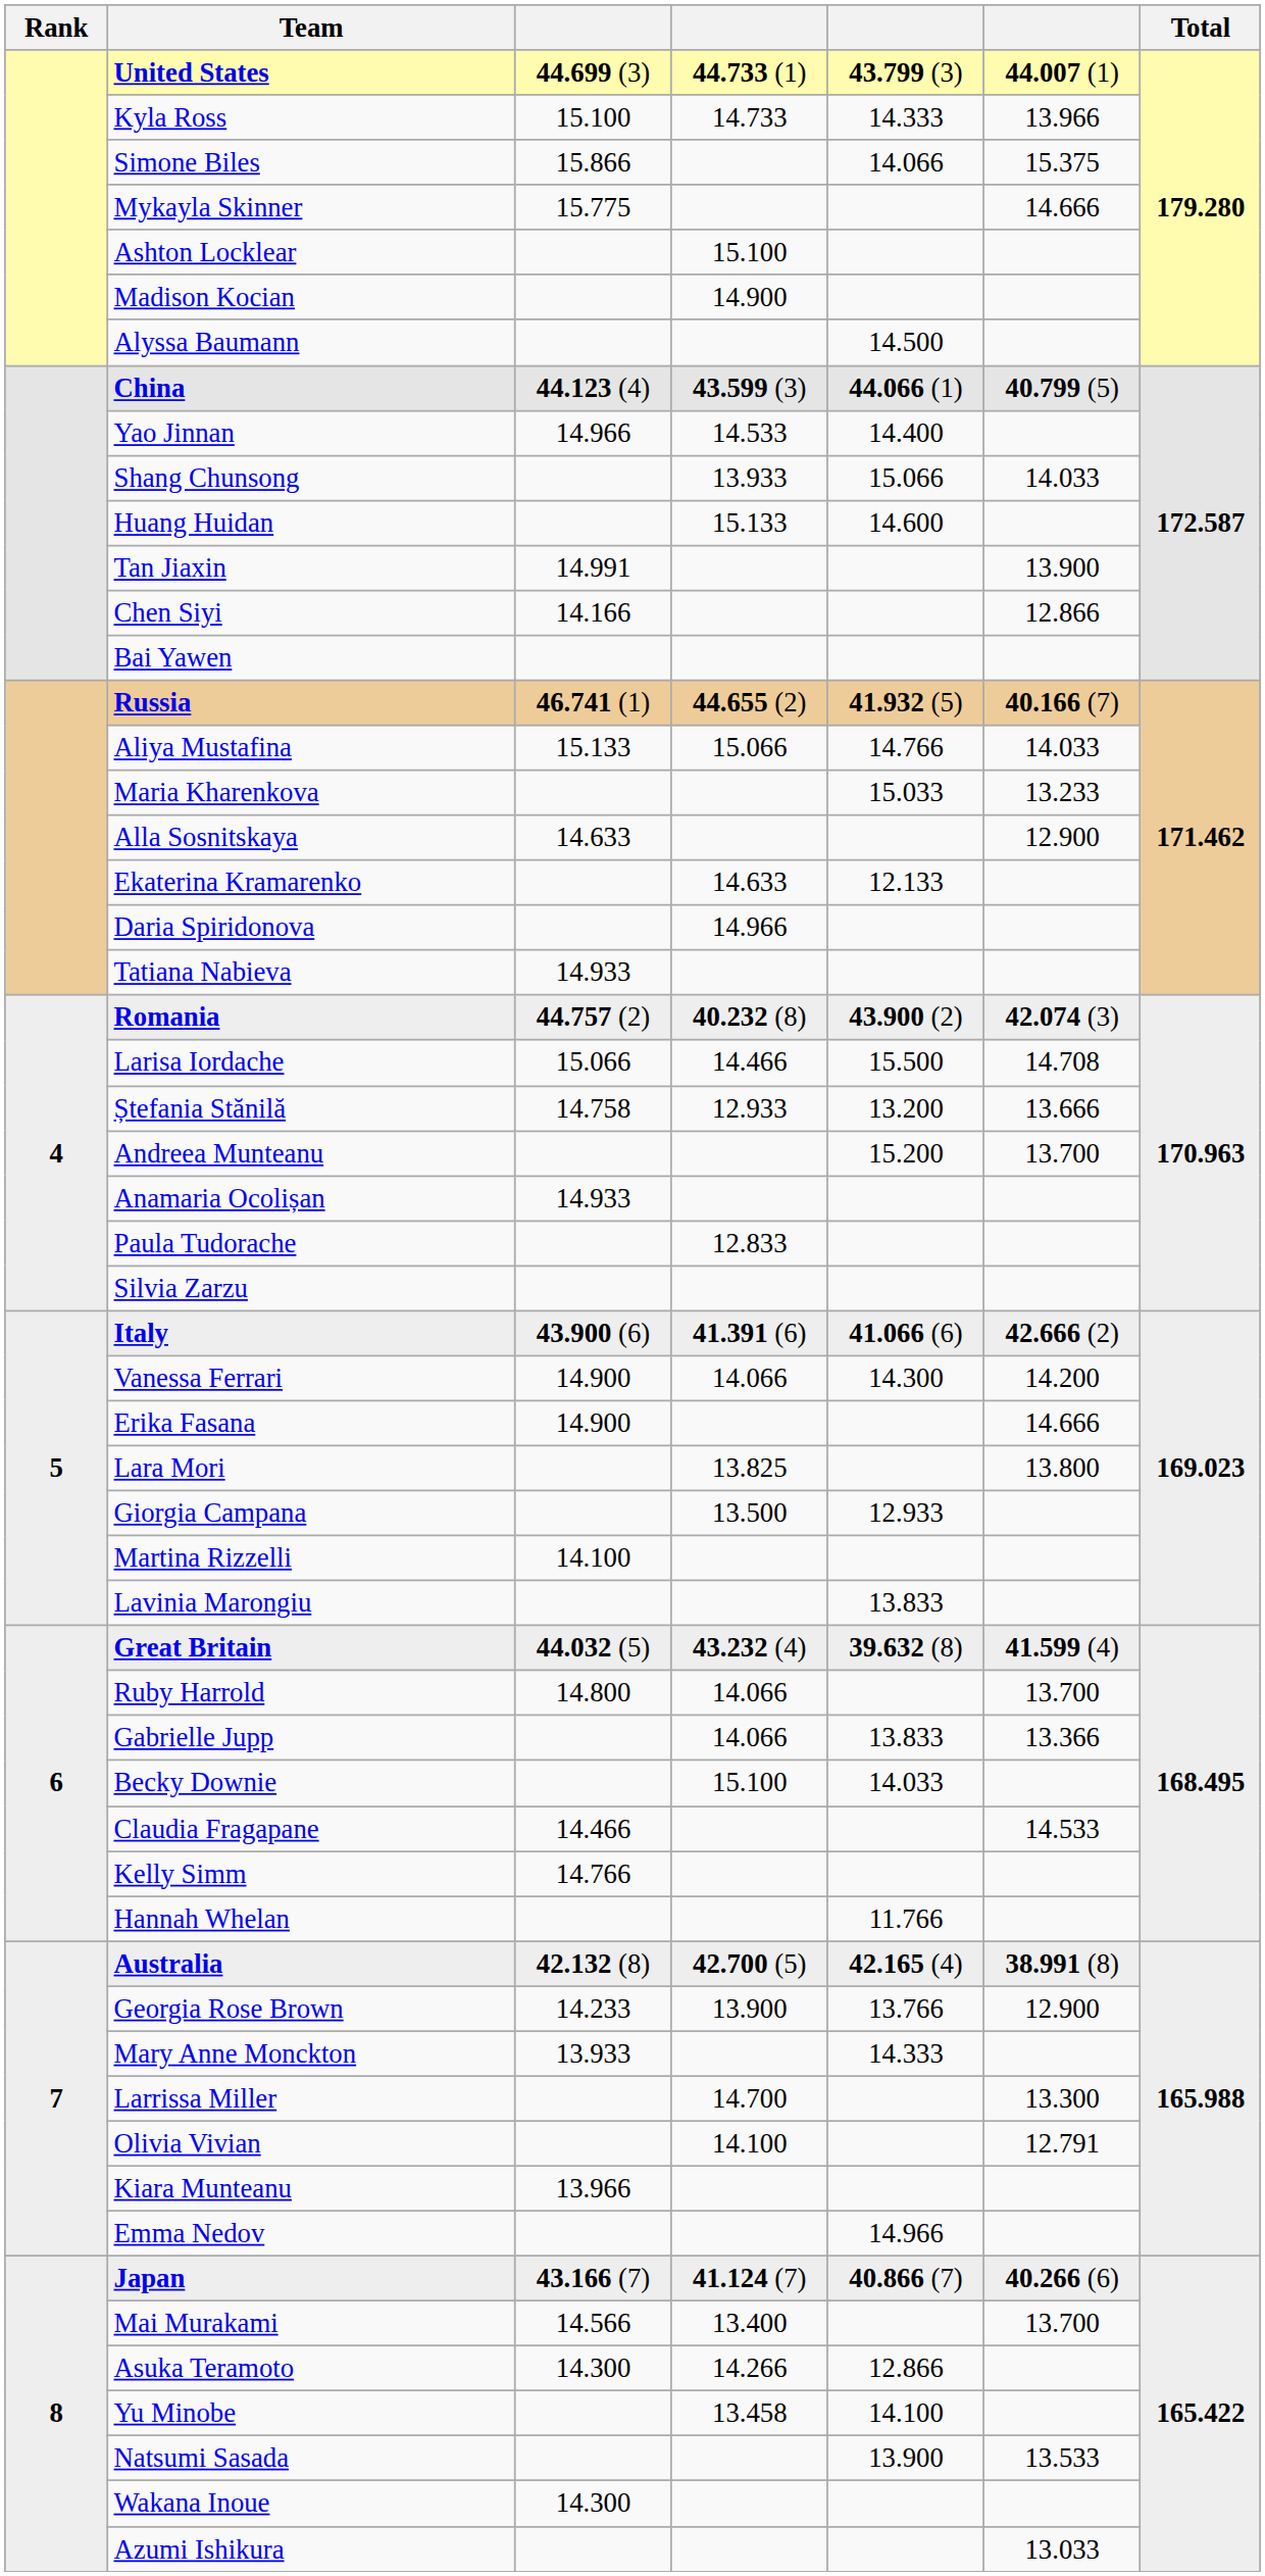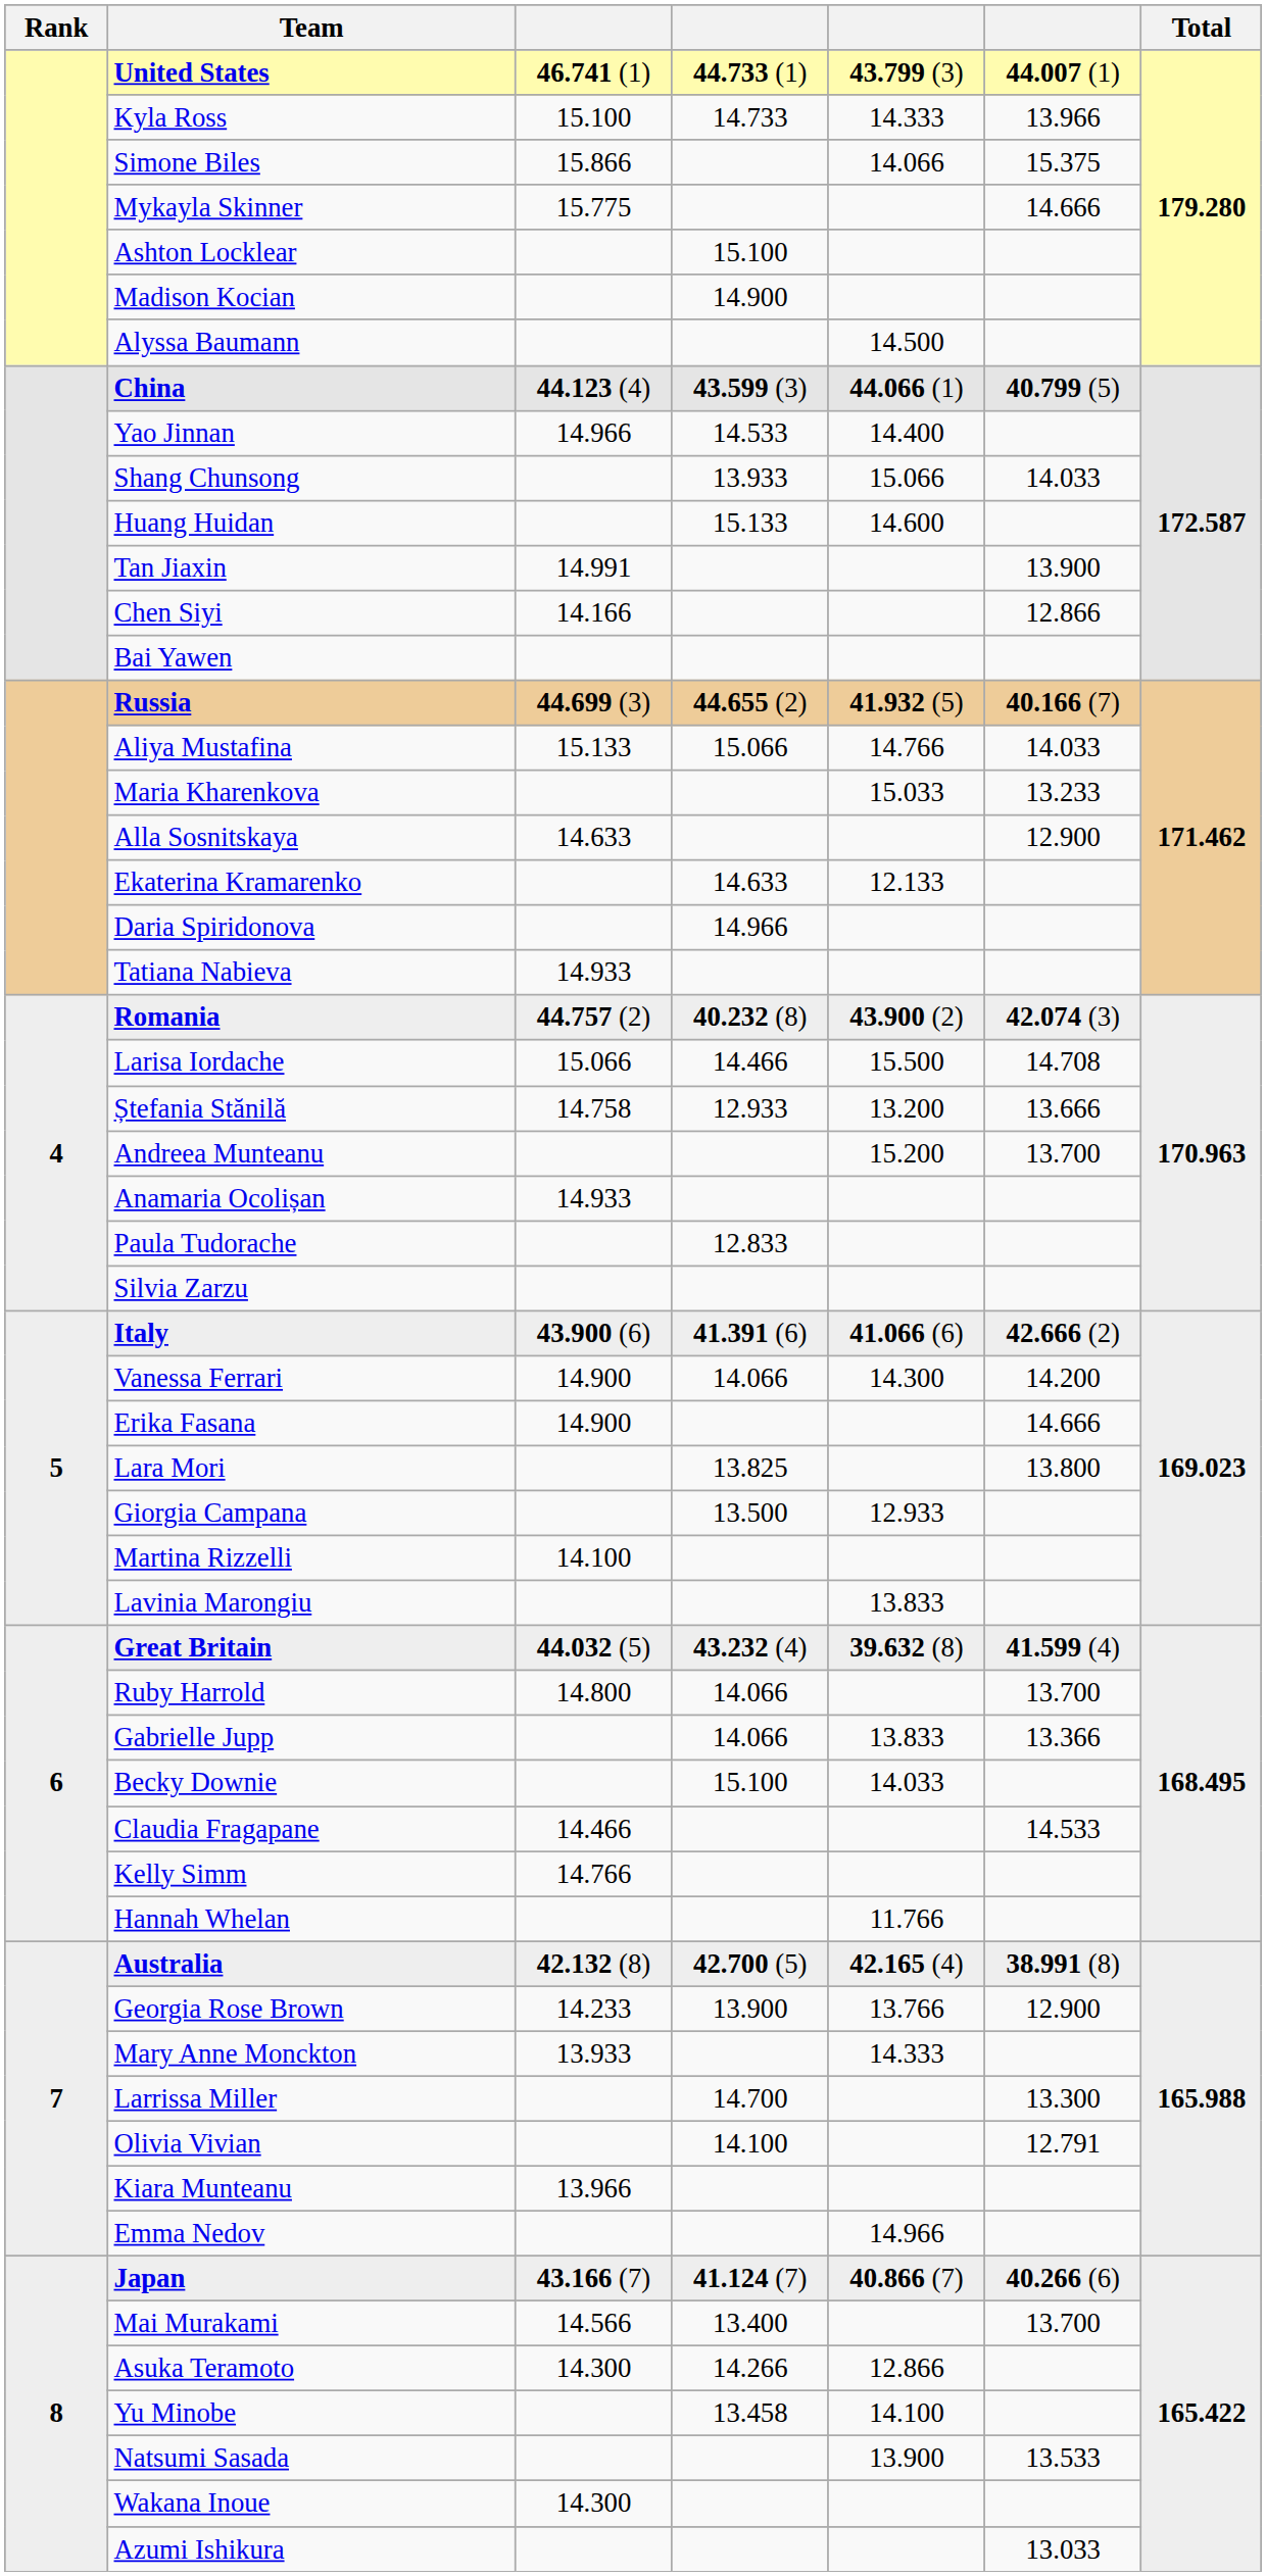United States | column 3: 44.699 (3) -> 46.741 (1)
Russia | column 3: 46.741 (1) -> 44.699 (3)
